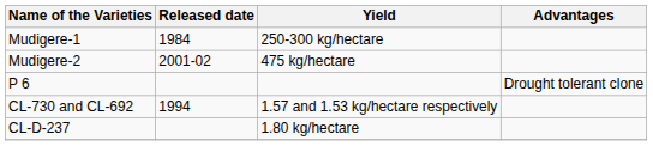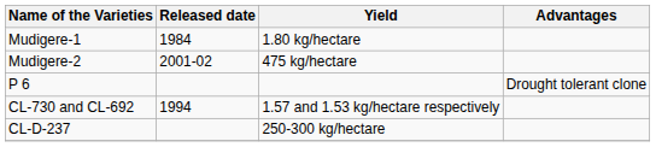Mudigere-1 | Yield: 250-300 kg/hectare -> 1.80 kg/hectare
CL-D-237 | Yield: 1.80 kg/hectare -> 250-300 kg/hectare
